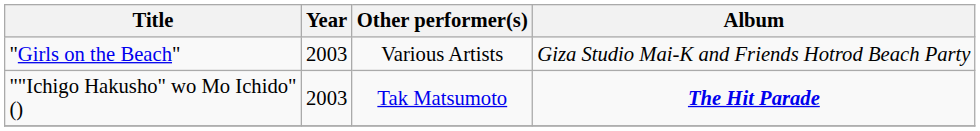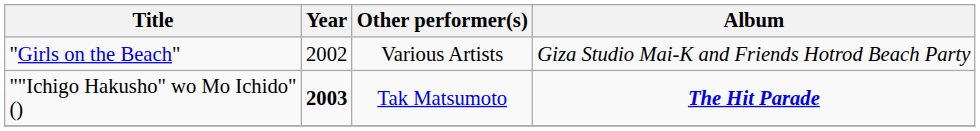"Girls on the Beach" | Year: 2003 -> 2002
""Ichigo Hakusho" wo Mo Ichido" () | Year: normal -> bold
